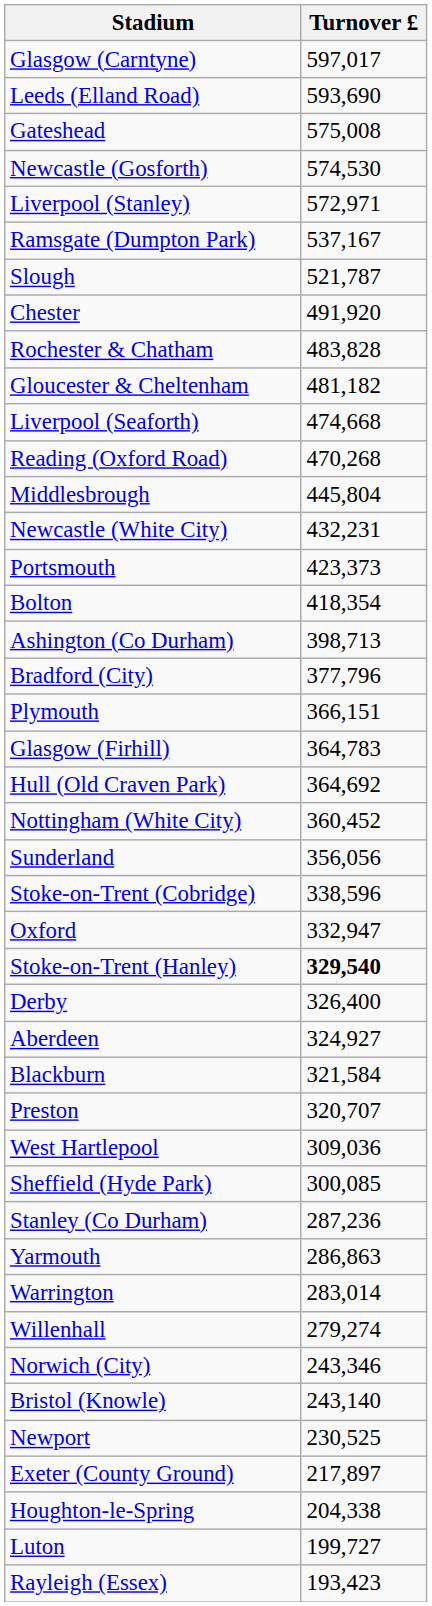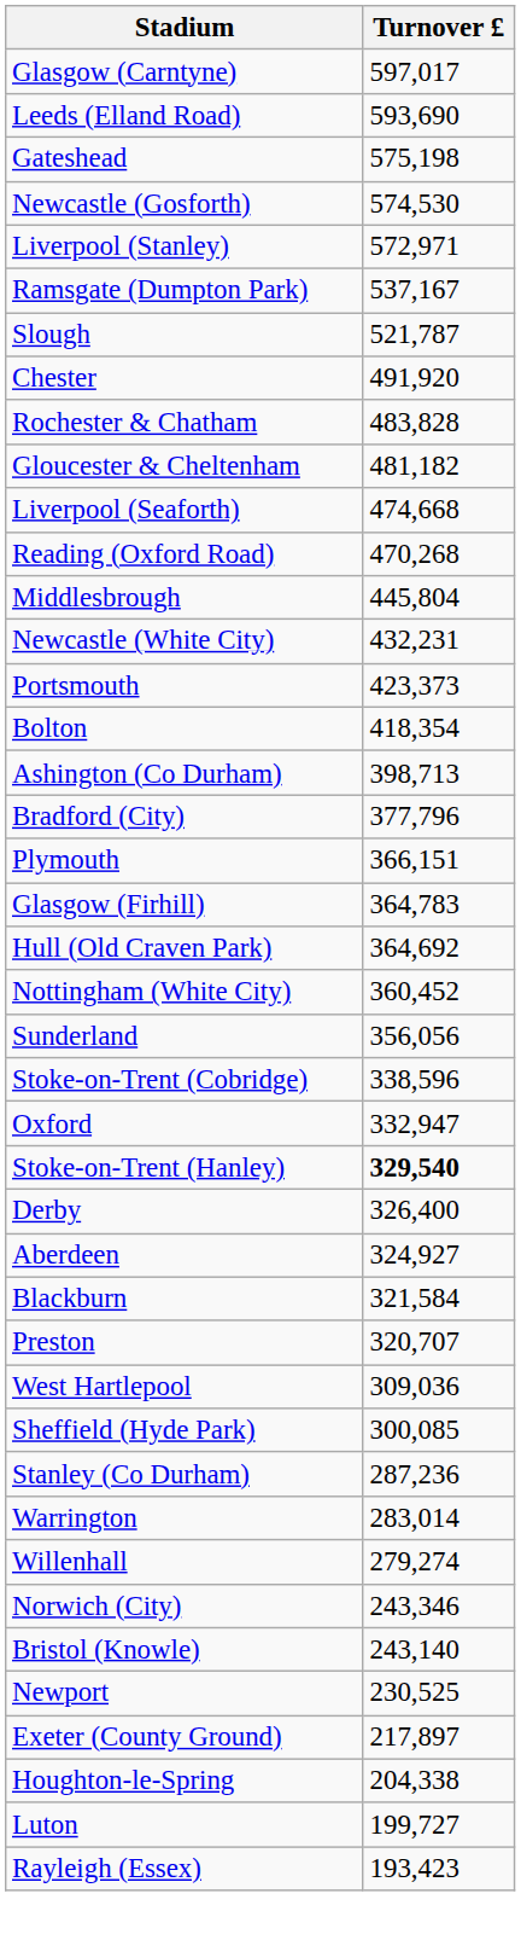Gateshead | Turnover £: 575,008 -> 575,198
- row: Yarmouth | 286,863
